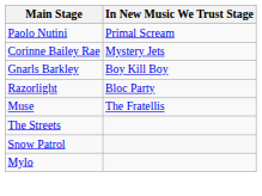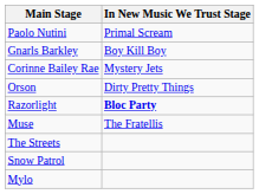rows swapped: Corinne Bailey Rae <-> Gnarls Barkley
+ row: Orson | Dirty Pretty Things
Razorlight | In New Music We Trust Stage: normal -> bold
